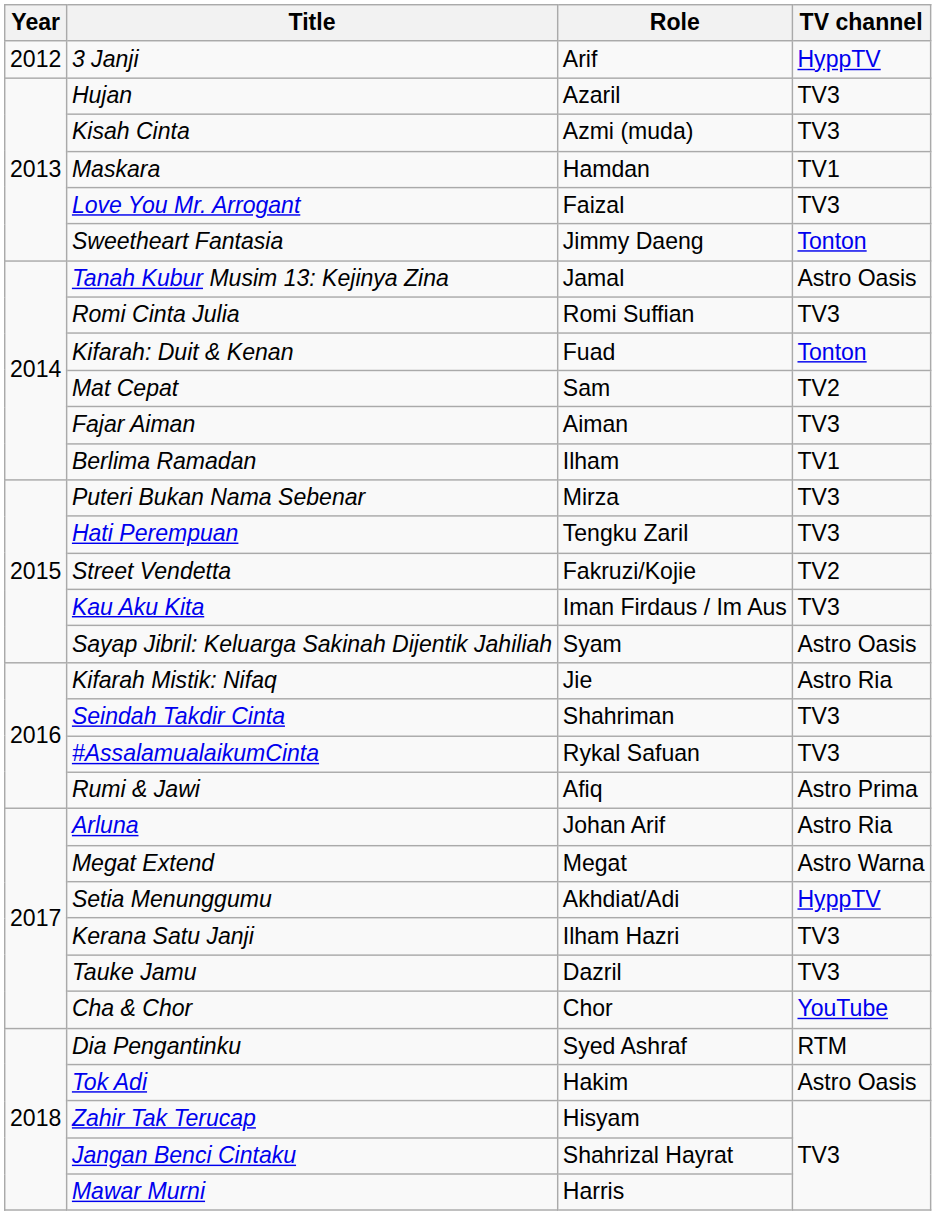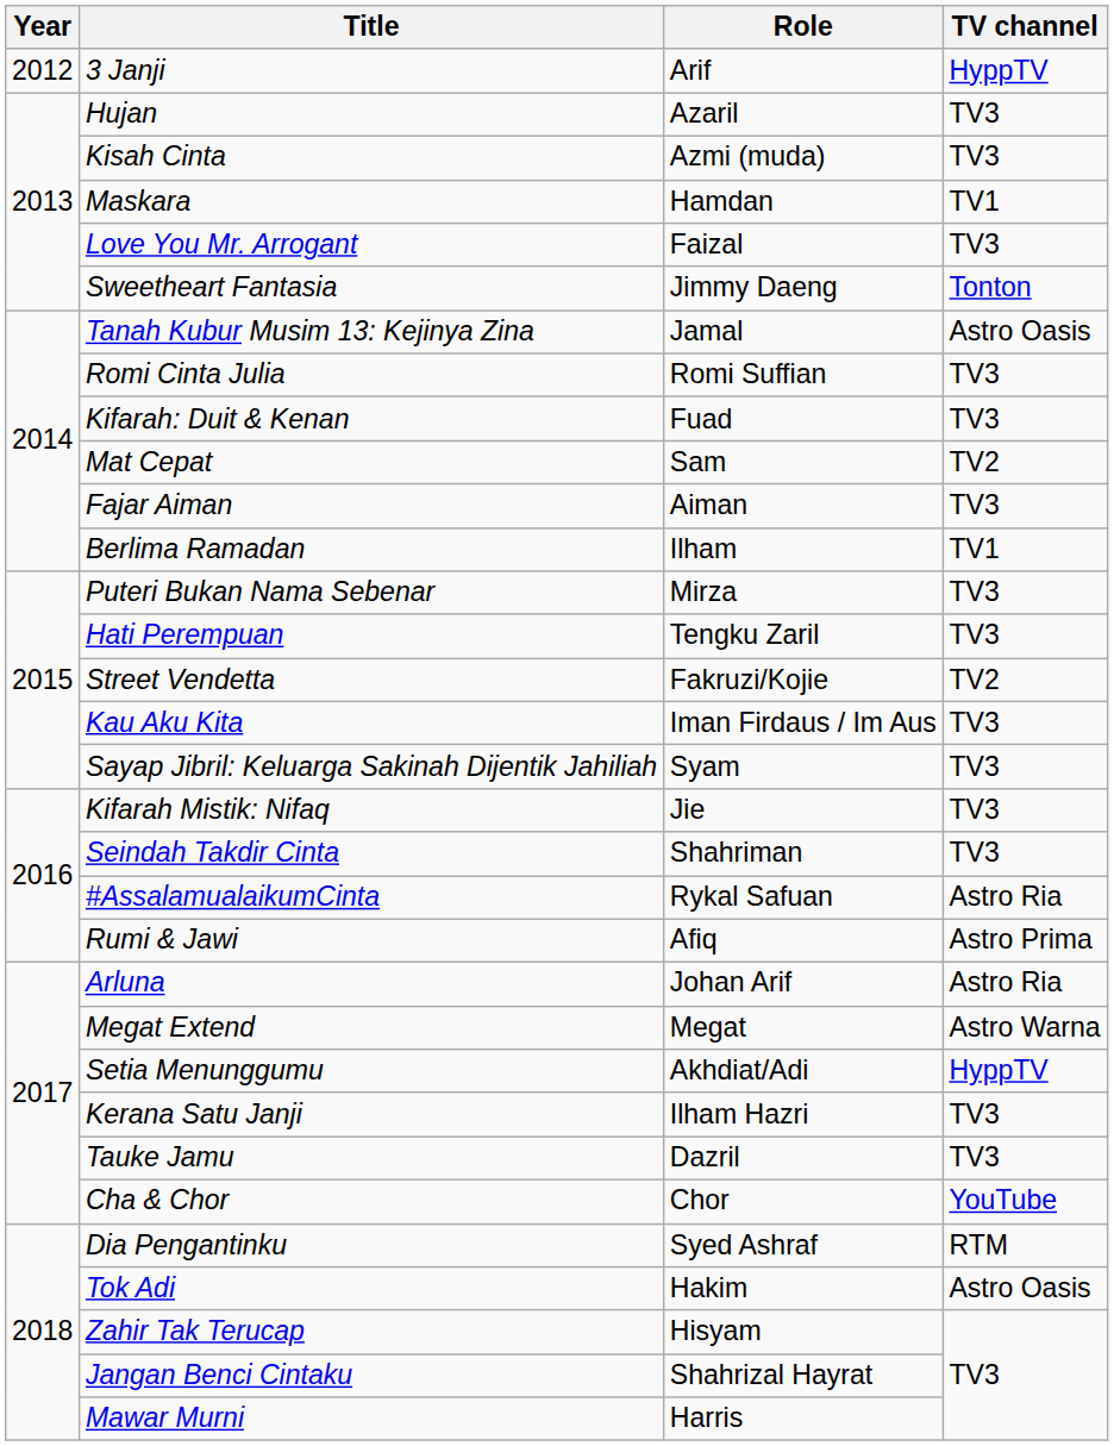Kifarah: Duit & Kenan | TV channel: Tonton -> TV3
Sayap Jibril: Keluarga Sakinah Dijentik Jahiliah | TV channel: Astro Oasis -> TV3
Kifarah Mistik: Nifaq | TV channel: Astro Ria -> TV3
#AssalamualaikumCinta | TV channel: TV3 -> Astro Ria
